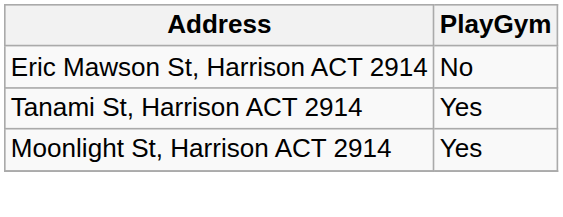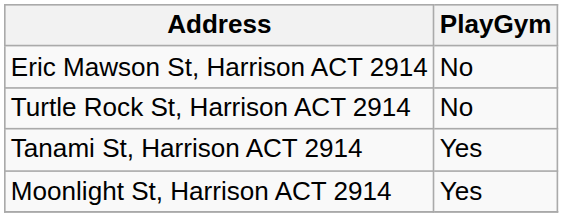+ row: Turtle Rock St, Harrison ACT 2914 | No
